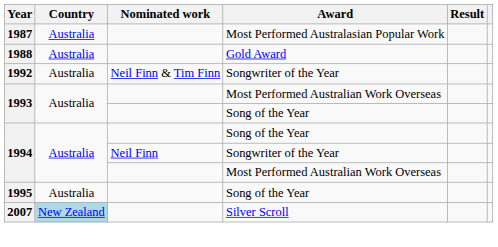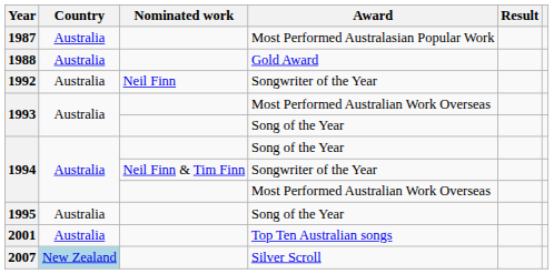1992 | Nominated work: Neil Finn & Tim Finn -> Neil Finn
1994 / Songwriter of the Year | Nominated work: Neil Finn -> Neil Finn & Tim Finn
+ row: 2001 | Australia | Top Ten Australian songs
